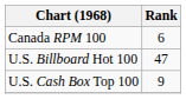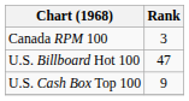Canada RPM 100 | Rank: 6 -> 3
